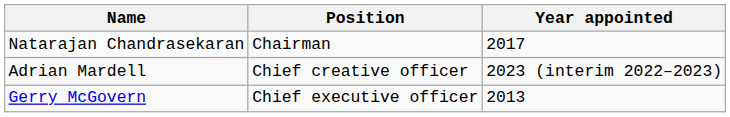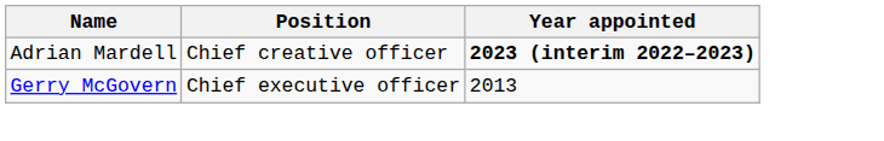- row: Natarajan Chandrasekaran | Chairman | 2017
Adrian Mardell | Year appointed: normal -> bold
